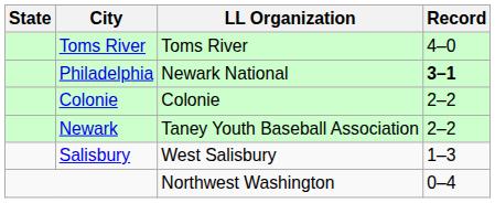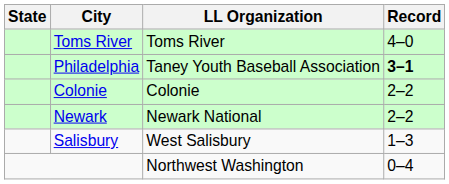Philadelphia | LL Organization: Newark National -> Taney Youth Baseball Association
Newark | LL Organization: Taney Youth Baseball Association -> Newark National
